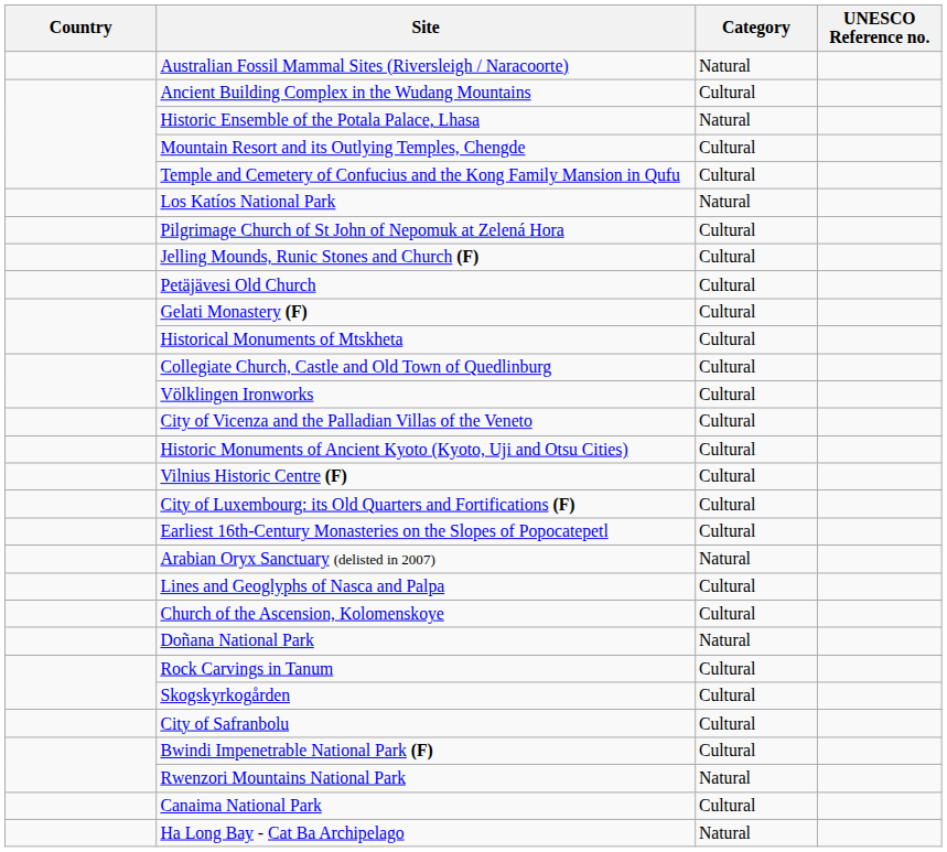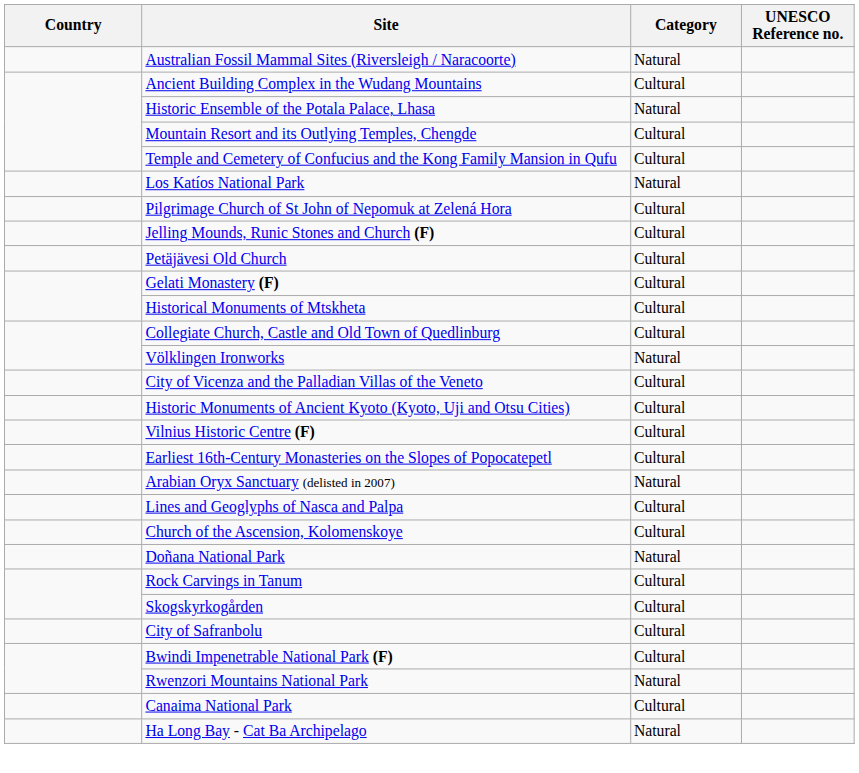Völklingen Ironworks | Category: Cultural -> Natural
- row: City of Luxembourg: its Old Quarters and Fortifications (F) | Cultural
